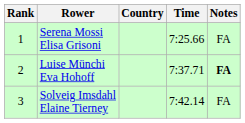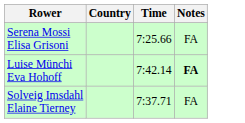- column: Rank | 1 | 2 | 3
Luise Münchi Eva Hohoff | Time: 7:37.71 -> 7:42.14
Solveig Imsdahl Elaine Tierney | Time: 7:42.14 -> 7:37.71
